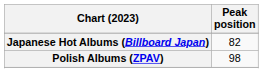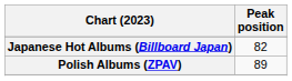Polish Albums (ZPAV) | Peak position: 98 -> 89
